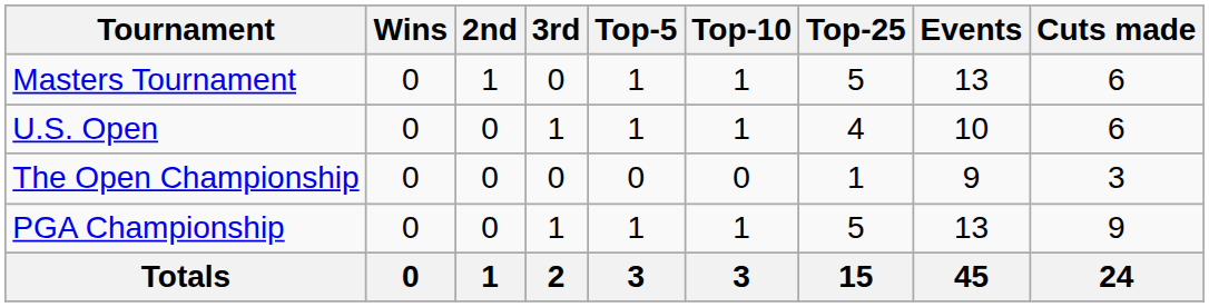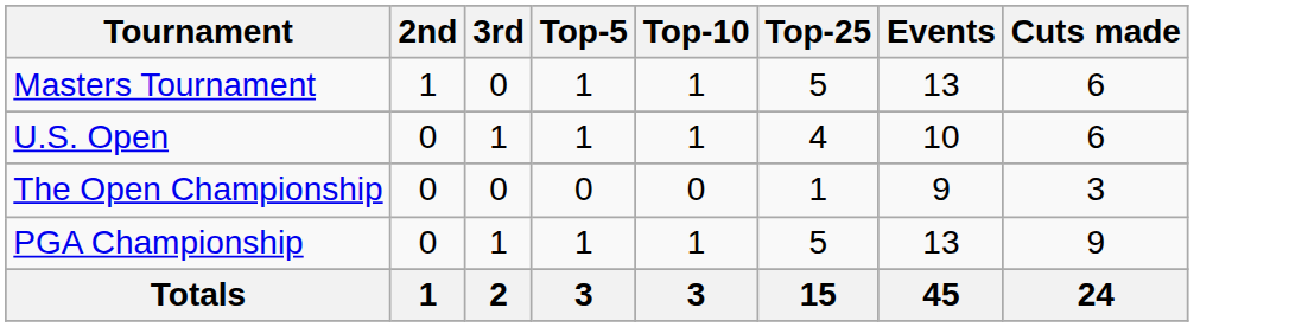- column: Wins | 0 | 0 | 0 | 0 | 0
